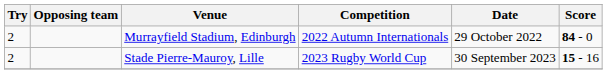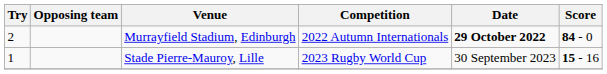Murrayfield Stadium, Edinburgh | Date: normal -> bold
Stade Pierre-Mauroy, Lille | Try: 2 -> 1
